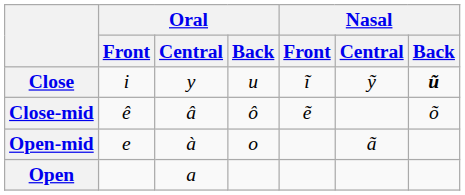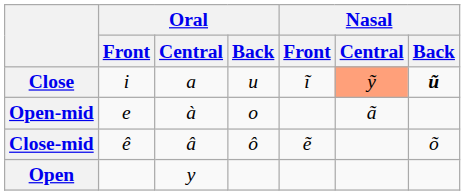Close | Oral / Central: y -> a
Close | Nasal / Central: no background -> lightsalmon background
rows swapped: Close-mid <-> Open-mid
Open | Oral / Central: a -> y
